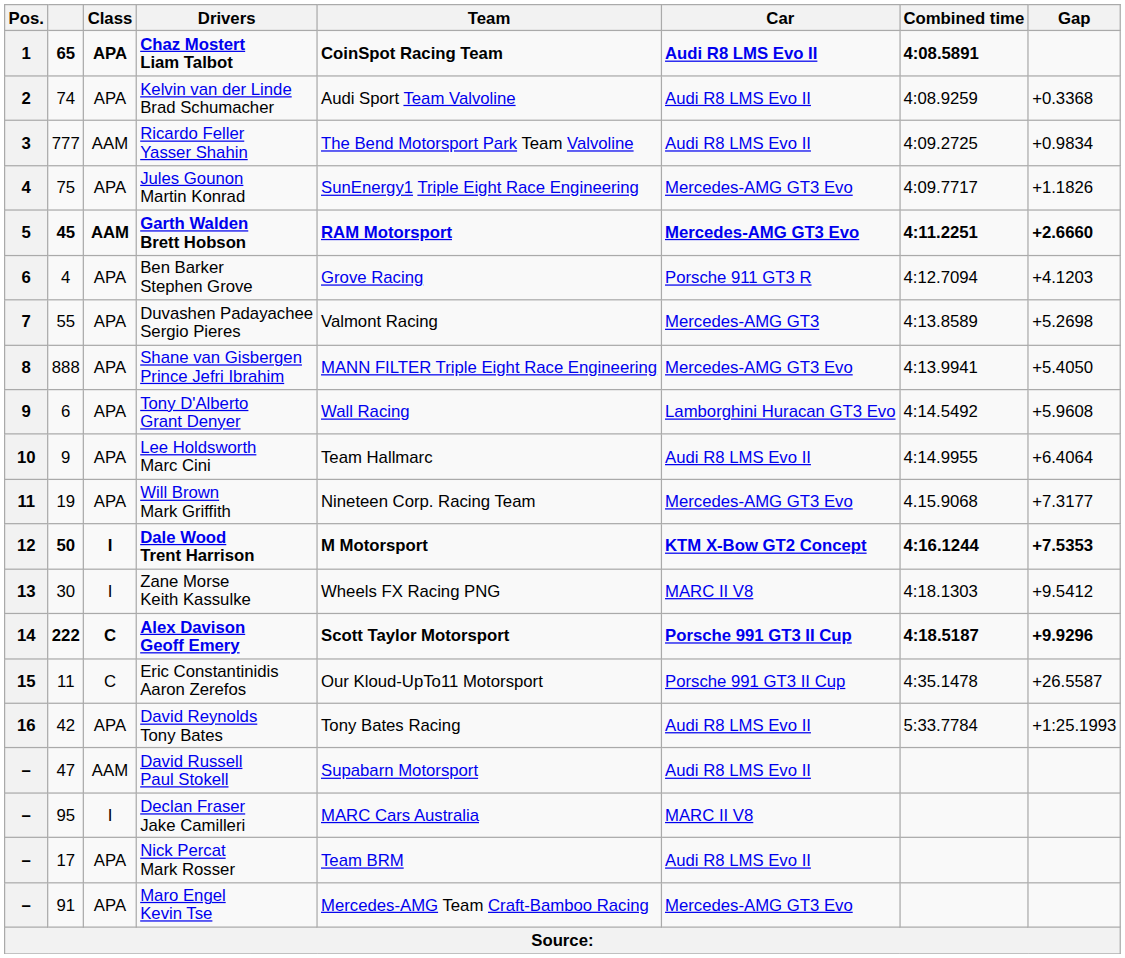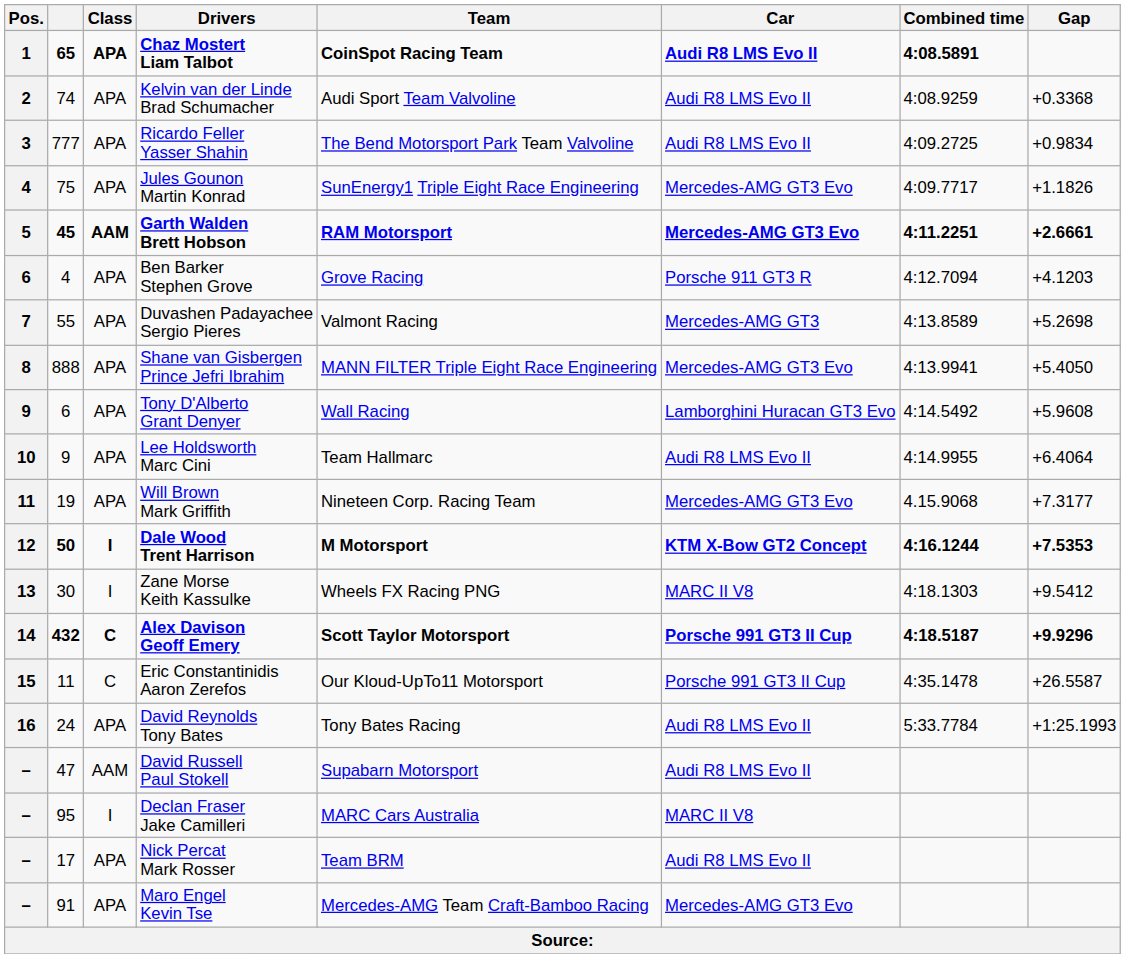Ricardo Feller Yasser Shahin | Class: AAM -> APA
Garth Walden Brett Hobson | Gap: +2.6660 -> +2.6661
Alex Davison Geoff Emery | column 2: 222 -> 432
David Reynolds Tony Bates | column 2: 42 -> 24
